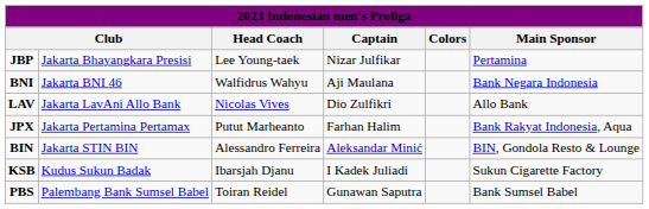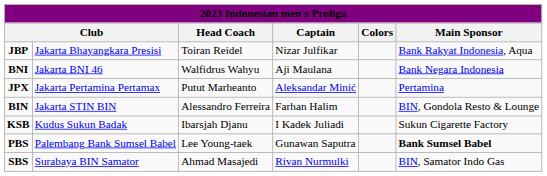JBP | Head Coach: Lee Young-taek -> Toiran Reidel
JBP | Main Sponsor: Pertamina -> Bank Rakyat Indonesia, Aqua
- row: LAV | Jakarta LavAni Allo Bank | Nicolas Vives | Dio Zulfikri | Allo Bank
JPX | Captain: Farhan Halim -> Aleksandar Minić
JPX | Main Sponsor: Bank Rakyat Indonesia, Aqua -> Pertamina
BIN | Captain: Aleksandar Minić -> Farhan Halim
PBS | Head Coach: Toiran Reidel -> Lee Young-taek
PBS | Main Sponsor: normal -> bold
+ row: SBS | Surabaya BIN Samator | Ahmad Masajedi | Rivan Nurmulki | BIN, Samator Indo Gas
